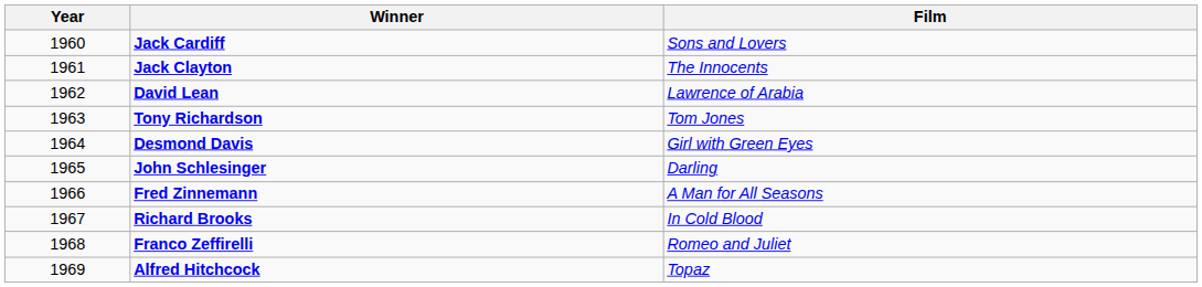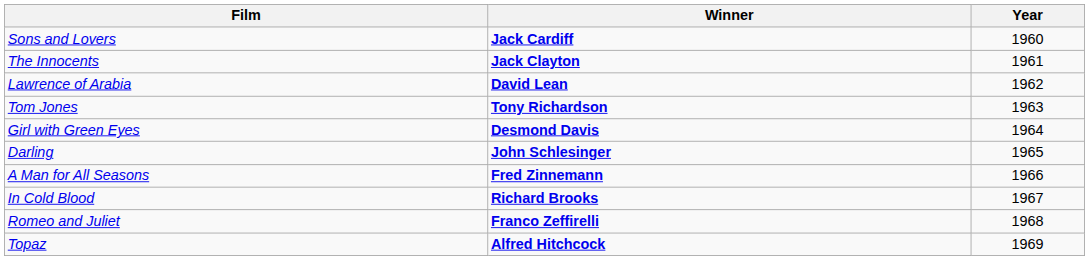columns swapped: Year <-> Film
